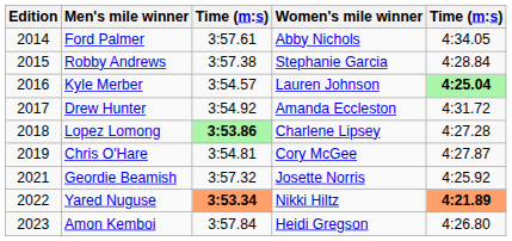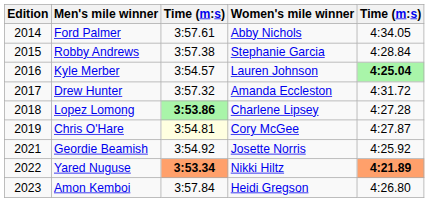Drew Hunter | column 3: 3:54.92 -> 3:57.32
Chris O'Hare | column 3: no background -> lightyellow background
Geordie Beamish | column 3: 3:57.32 -> 3:54.92
